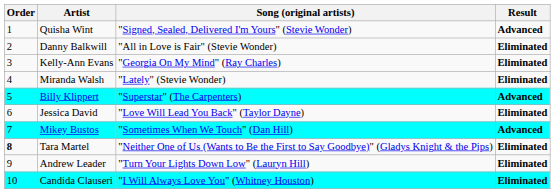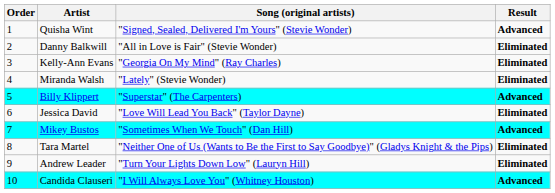Tara Martel | Order: bold -> normal
Candida Clauseri | Result: Eliminated -> Advanced
